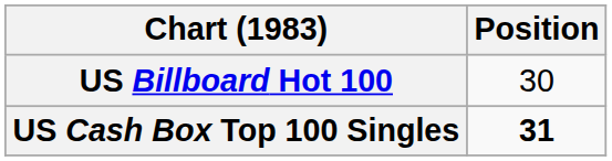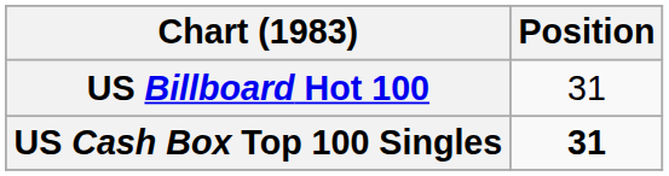US Billboard Hot 100 | Position: 30 -> 31
